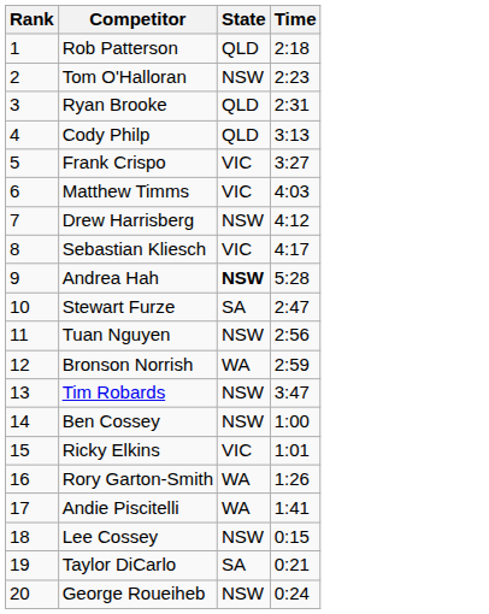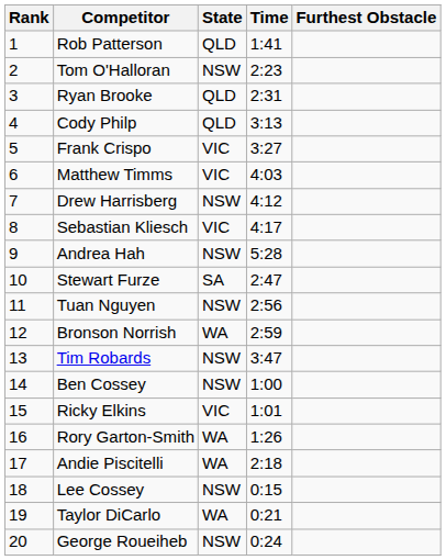+ column: Furthest Obstacle
Rob Patterson | Time: 2:18 -> 1:41
Andrea Hah | State: bold -> normal
Andie Piscitelli | Time: 1:41 -> 2:18
Taylor DiCarlo | State: SA -> WA
